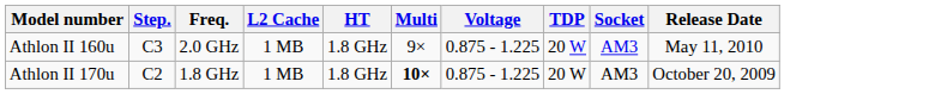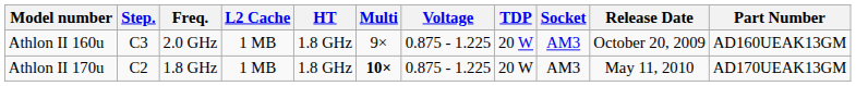+ column: Part Number | AD160UEAK13GM | AD170UEAK13GM
Athlon II 160u | Release Date: May 11, 2010 -> October 20, 2009
Athlon II 170u | Release Date: October 20, 2009 -> May 11, 2010
